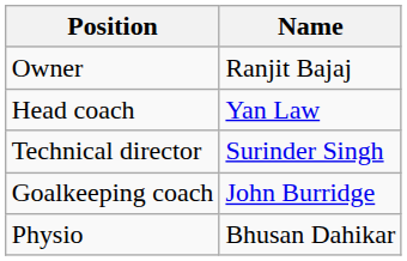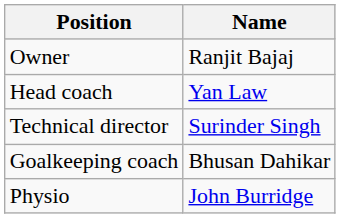Goalkeeping coach | Name: John Burridge -> Bhusan Dahikar
Physio | Name: Bhusan Dahikar -> John Burridge
